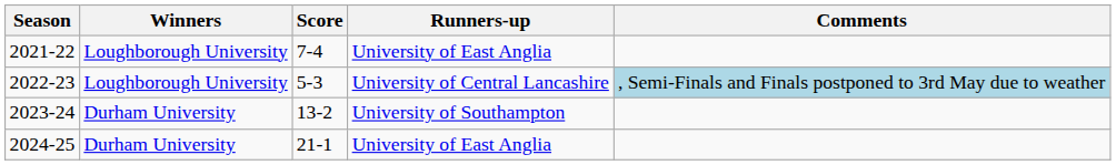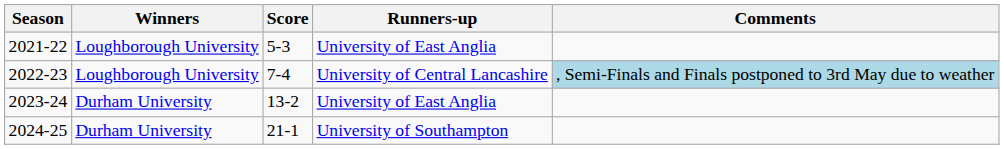2021-22 | Score: 7-4 -> 5-3
2022-23 | Score: 5-3 -> 7-4
2023-24 | Runners-up: University of Southampton -> University of East Anglia
2024-25 | Runners-up: University of East Anglia -> University of Southampton
